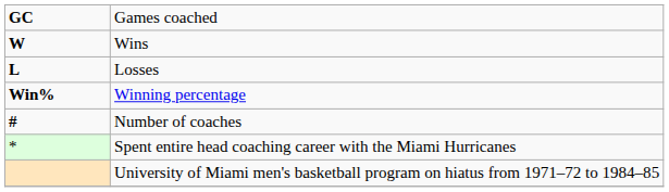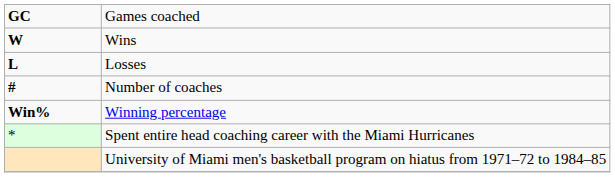rows swapped: Winning percentage <-> Number of coaches
